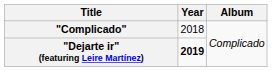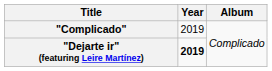"Complicado" | Year: 2018 -> 2019
